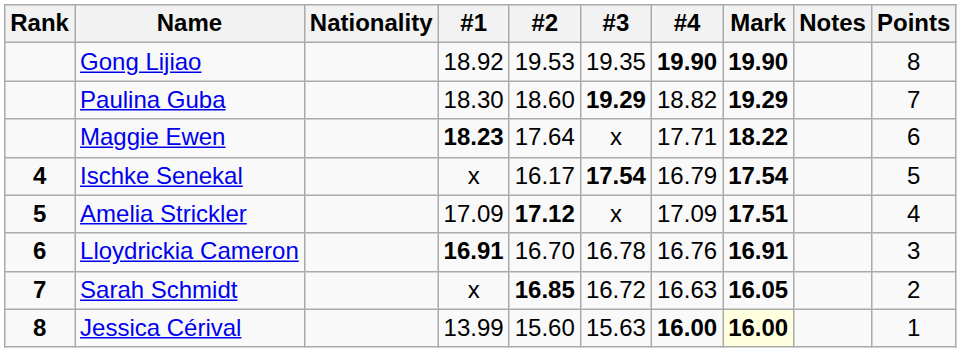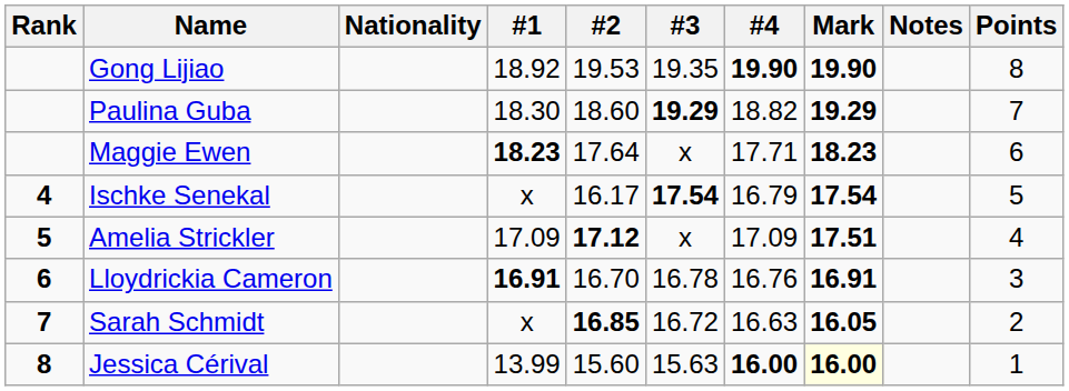Maggie Ewen | Mark: 18.22 -> 18.23
